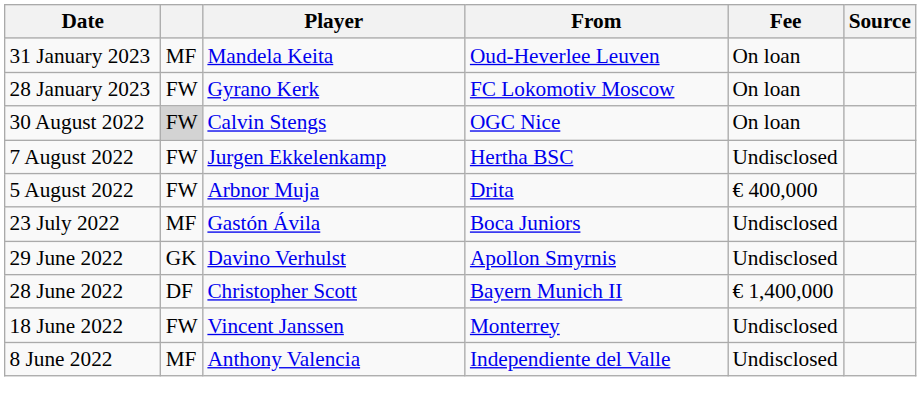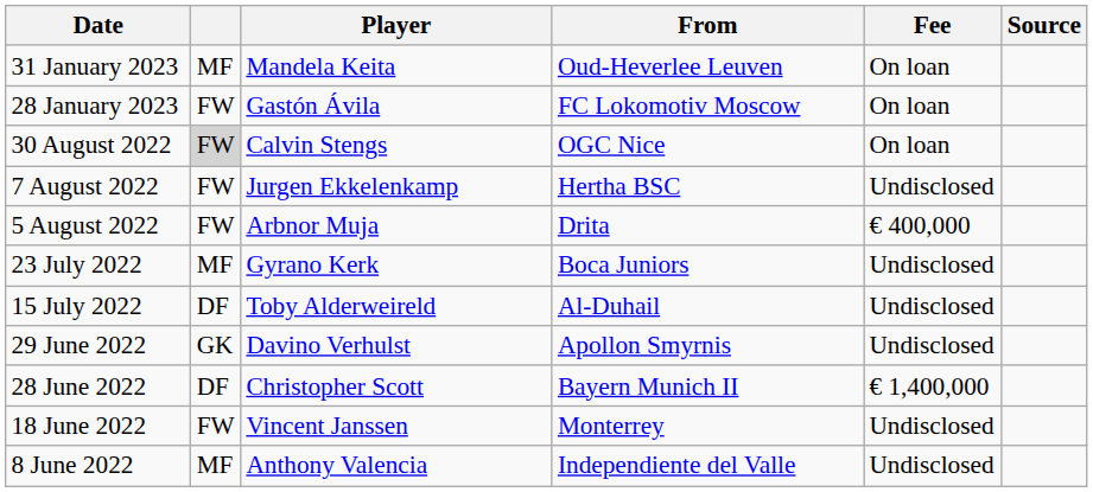28 January 2023 | Player: Gyrano Kerk -> Gastón Ávila
23 July 2022 | Player: Gastón Ávila -> Gyrano Kerk
+ row: 15 July 2022 | DF | Toby Alderweireld | Al-Duhail | Undisclosed
